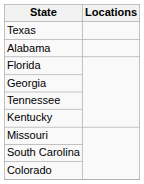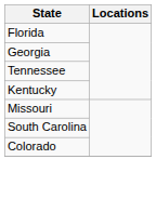- row: Texas
- row: Alabama
